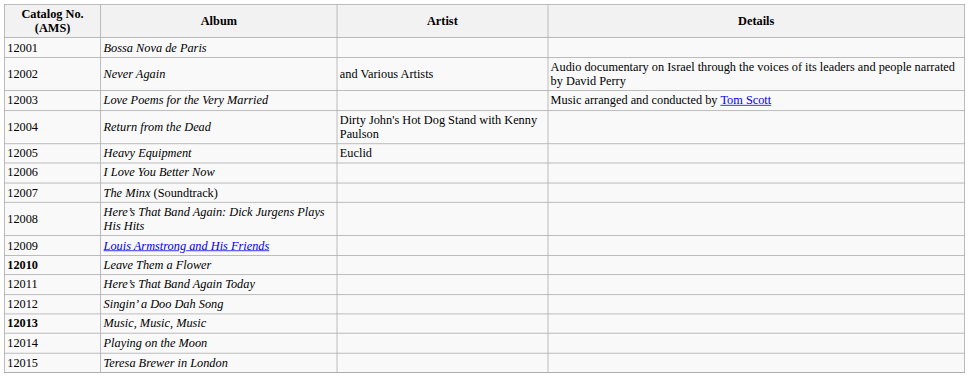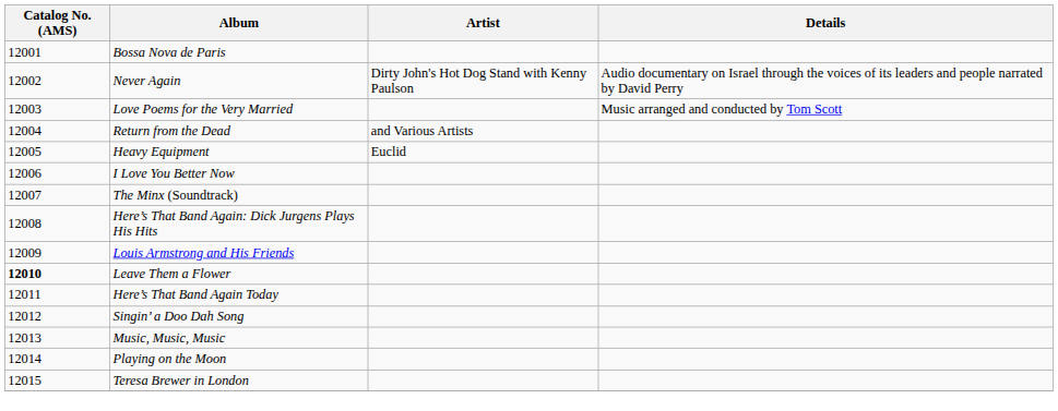Never Again | Artist: and Various Artists -> Dirty John's Hot Dog Stand with Kenny Paulson
Return from the Dead | Artist: Dirty John's Hot Dog Stand with Kenny Paulson -> and Various Artists
Music, Music, Music | Catalog No. (AMS): bold -> normal
